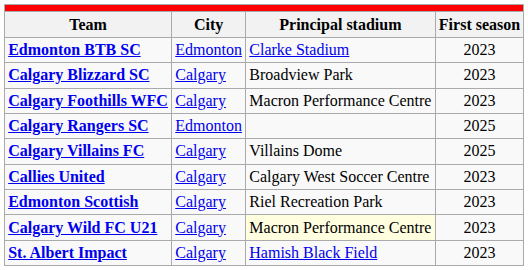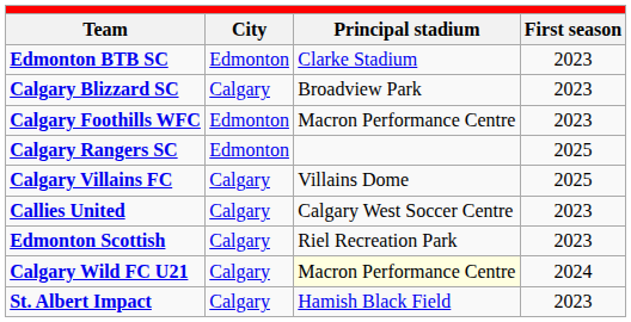Calgary Foothills WFC | City: Calgary -> Edmonton
Calgary Wild FC U21 | First season: 2023 -> 2024
